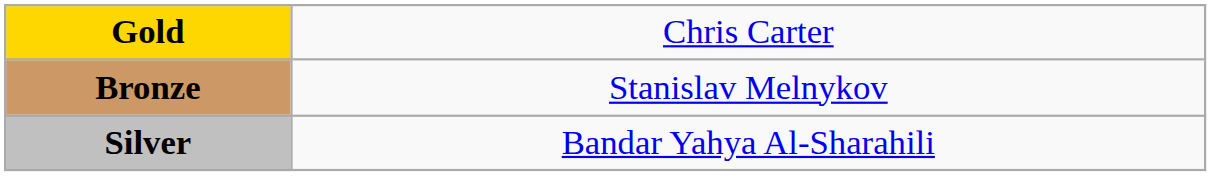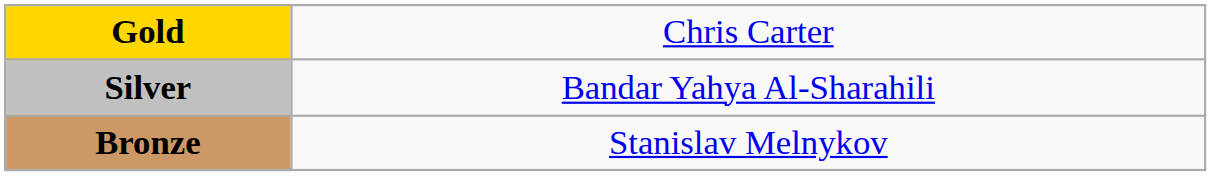rows swapped: Silver <-> Bronze
